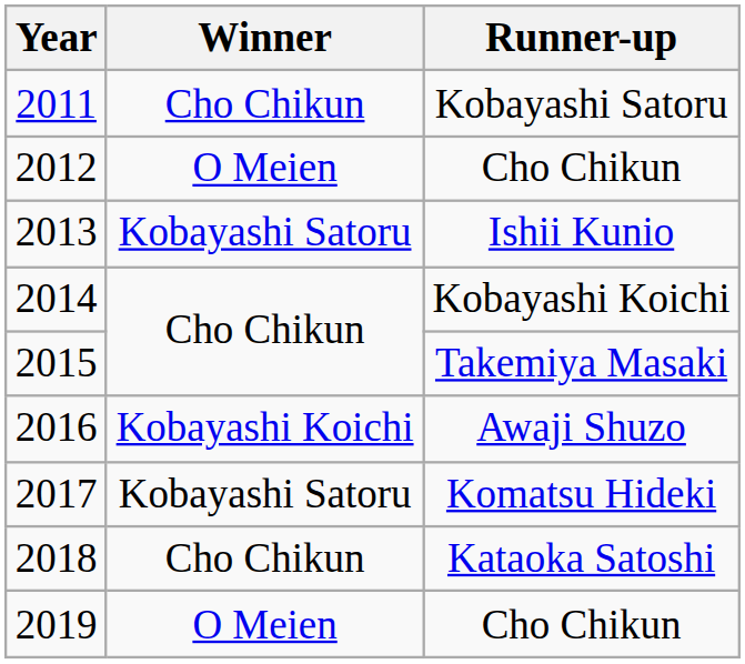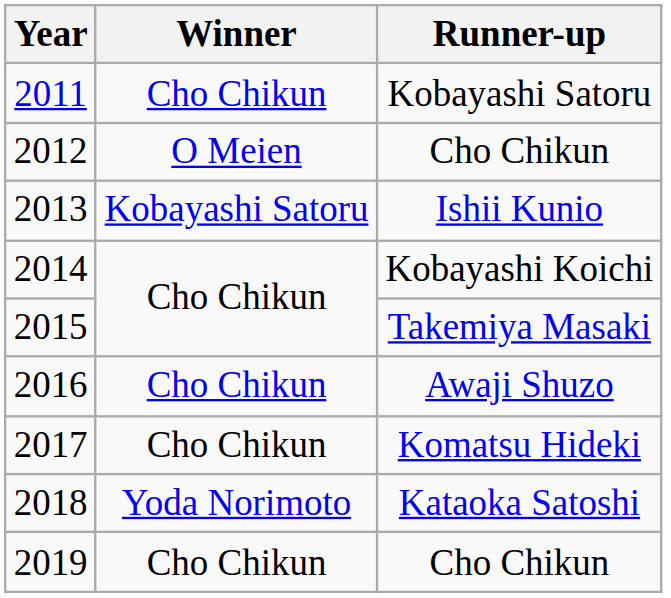2016 | Winner: Kobayashi Koichi -> Cho Chikun
2017 | Winner: Kobayashi Satoru -> Cho Chikun
2018 | Winner: Cho Chikun -> Yoda Norimoto
2019 | Winner: O Meien -> Cho Chikun
